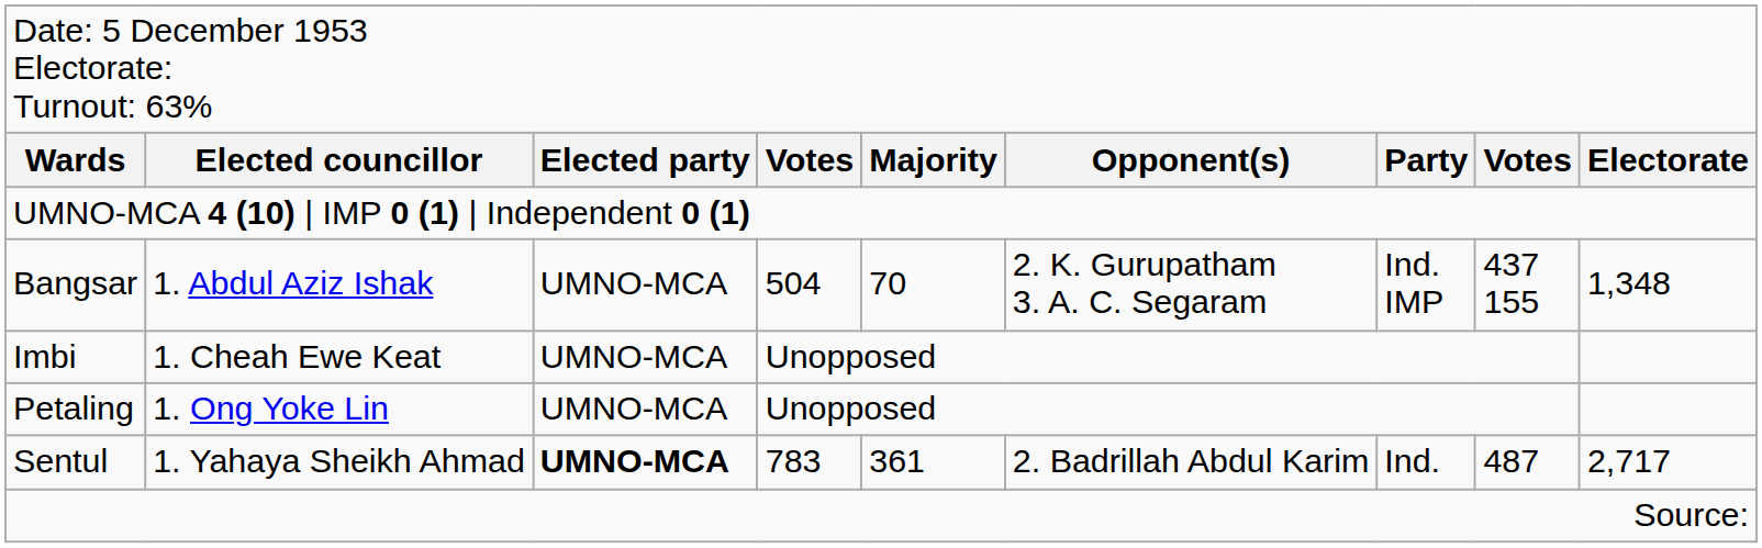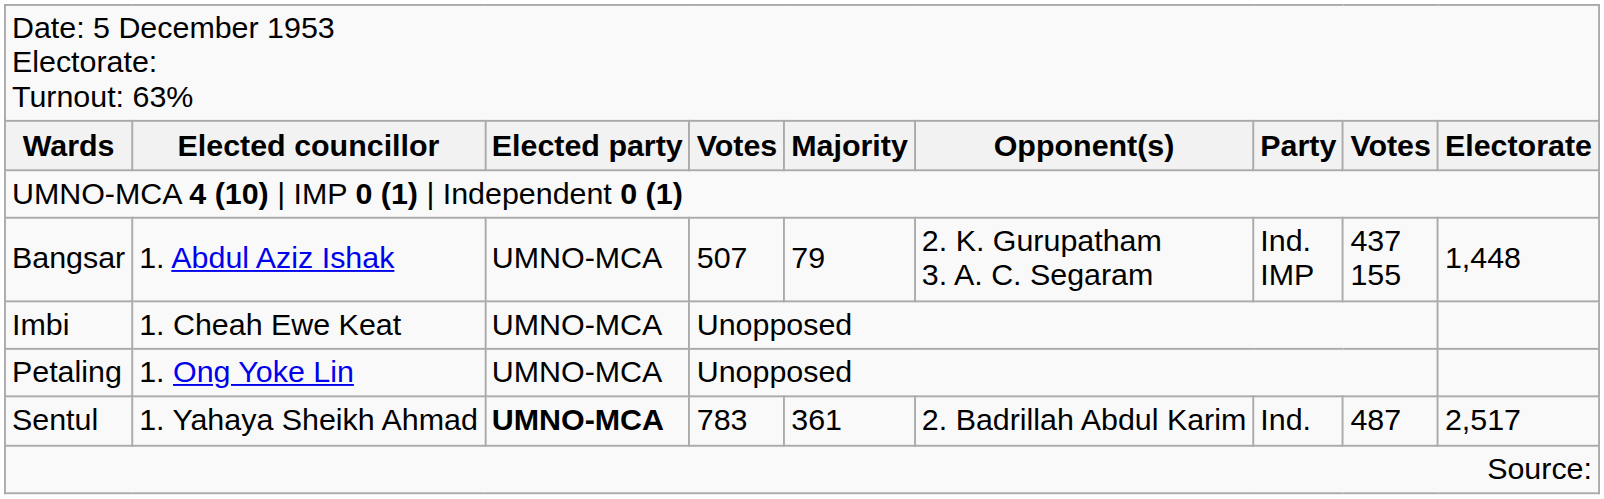Bangsar | column 4: 504 -> 507
Bangsar | column 5: 70 -> 79
Bangsar | column 9: 1,348 -> 1,448
Sentul | column 9: 2,717 -> 2,517
